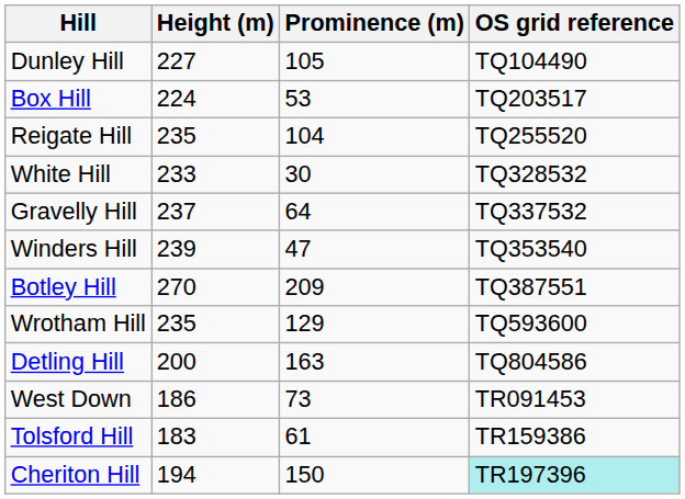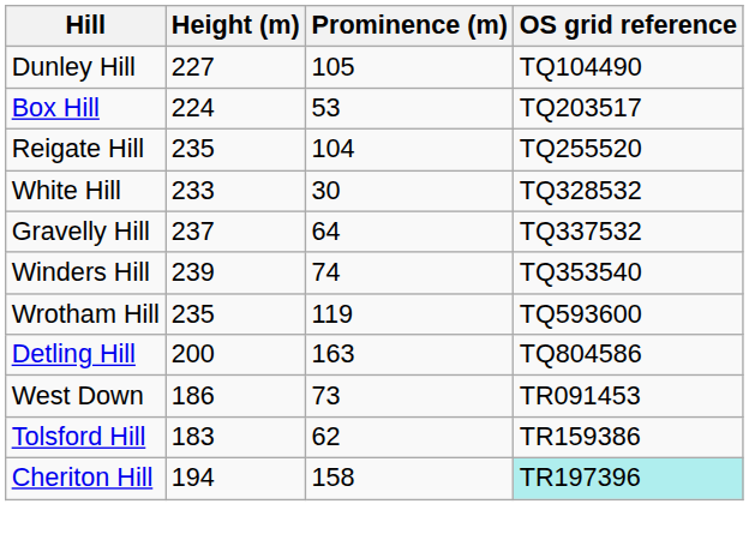Winders Hill | Prominence (m): 47 -> 74
- row: Botley Hill | 270 | 209 | TQ387551
Wrotham Hill | Prominence (m): 129 -> 119
Tolsford Hill | Prominence (m): 61 -> 62
Cheriton Hill | Prominence (m): 150 -> 158
